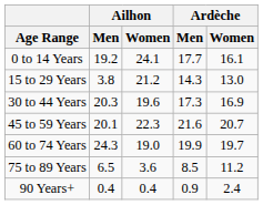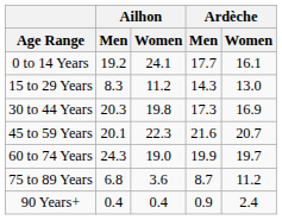15 to 29 Years | Ailhon / Men: 3.8 -> 8.3
15 to 29 Years | Ailhon / Women: 21.2 -> 11.2
30 to 44 Years | Ailhon / Women: 19.6 -> 19.8
75 to 89 Years | Ailhon / Men: 6.5 -> 6.8
75 to 89 Years | Ardèche / Men: 8.5 -> 8.7
